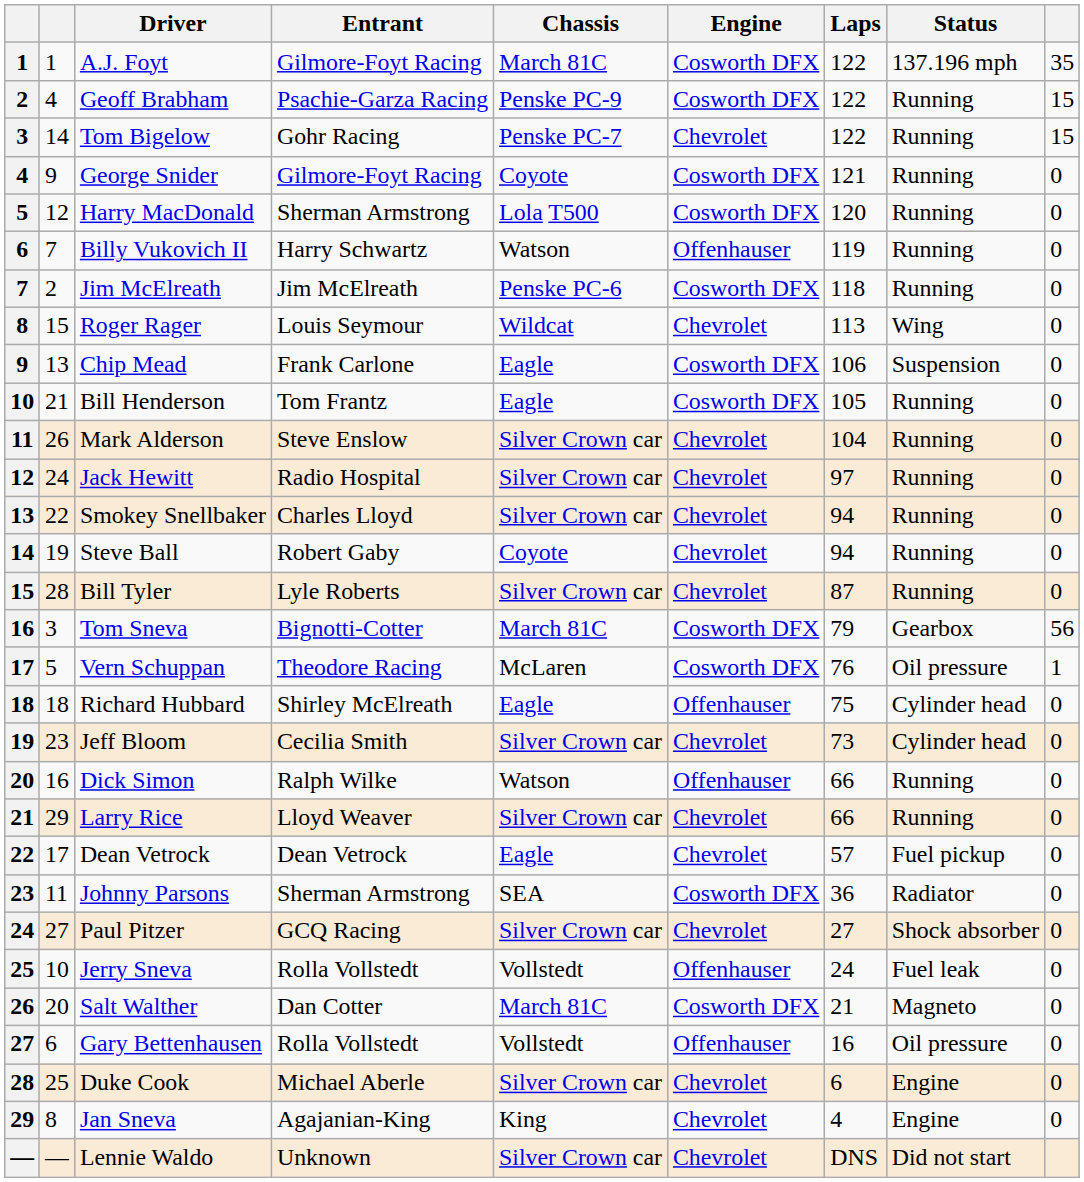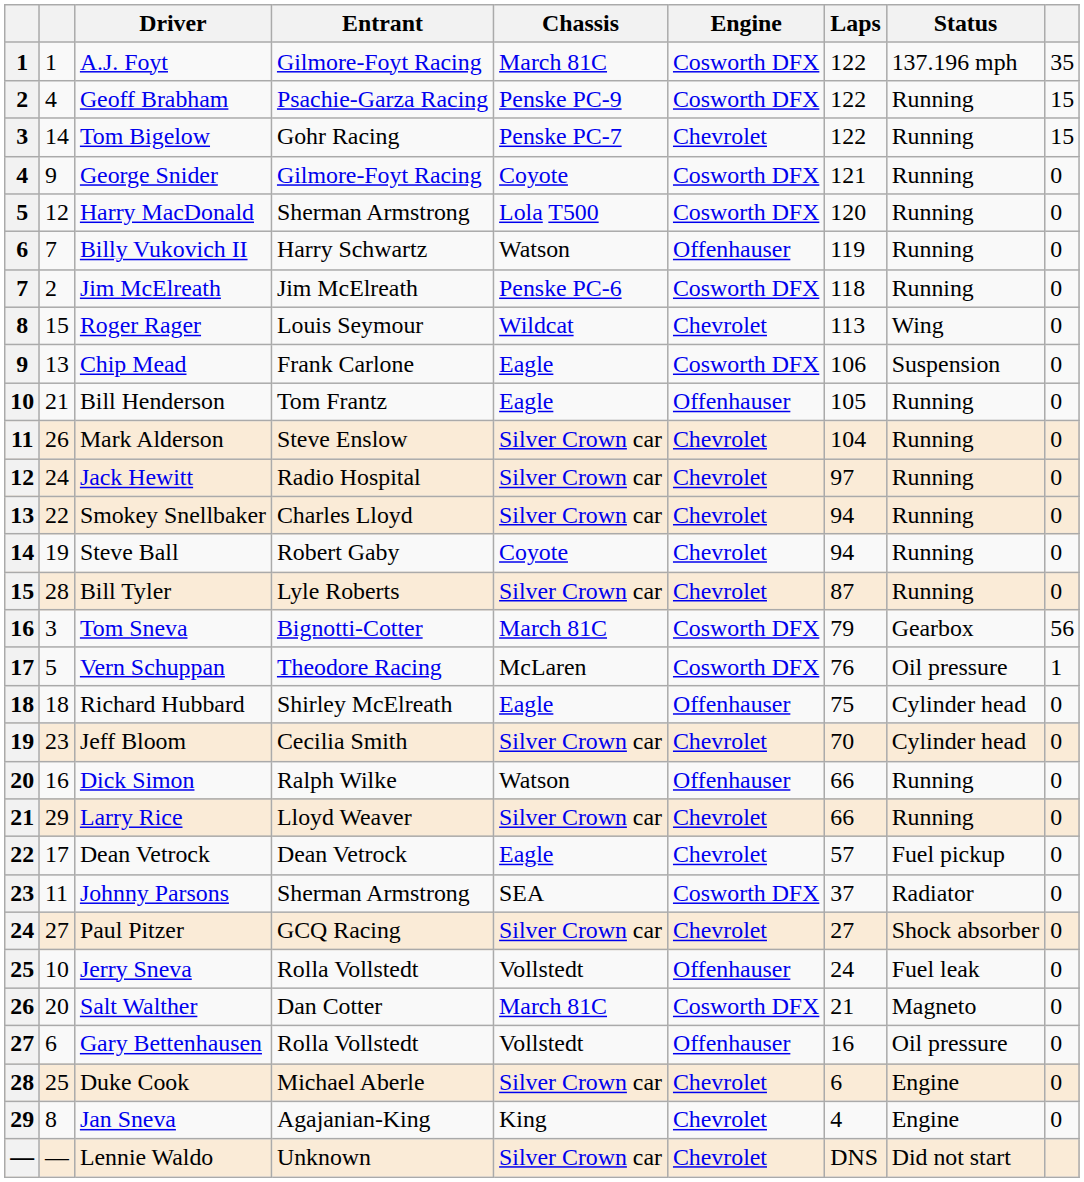Bill Henderson | Engine: Cosworth DFX -> Offenhauser
Jeff Bloom | Laps: 73 -> 70
Johnny Parsons | Laps: 36 -> 37
